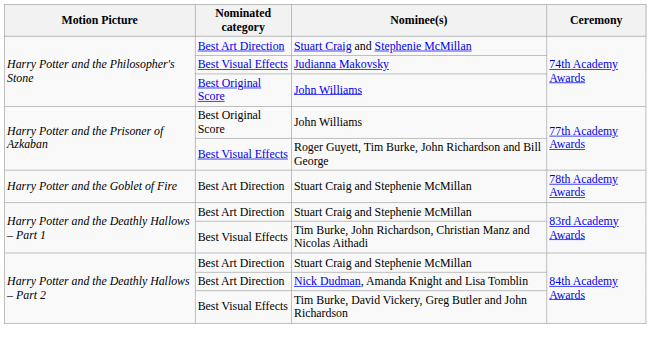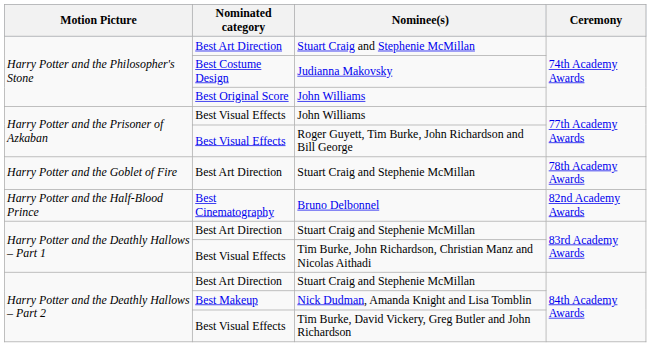Judianna Makovsky | Nominated category: Best Visual Effects -> Best Costume Design
Harry Potter and the Prisoner of Azkaban / John Williams | Nominated category: Best Original Score -> Best Visual Effects
+ row: Harry Potter and the Half-Blood Prince | Best Cinematography | Bruno Delbonnel | 82nd Academy Awards
Nick Dudman, Amanda Knight and Lisa Tomblin | Nominated category: Best Art Direction -> Best Makeup
